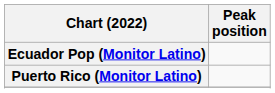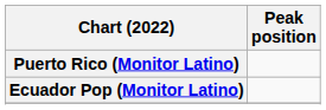rows swapped: Ecuador Pop (Monitor Latino) <-> Puerto Rico (Monitor Latino)
